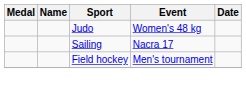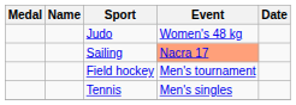Sailing | Event: no background -> lightsalmon background
+ row: Tennis | Men's singles
